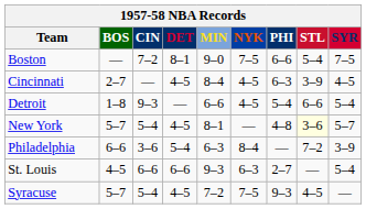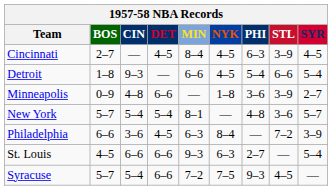- row: Boston | — | 7–2 | 8–1 | 9–0 | 7–5 | 6–6 | 5–4 | 7–5
+ row: Minneapolis | 0–9 | 4–8 | 6–6 | — | 1–8 | 3–6 | 3–9 | 2–7
New York | DET: 4–5 -> 5–4
New York | STL: lightyellow background -> no background
Philadelphia | DET: 5–4 -> 4–5
Syracuse | DET: 4–5 -> 6–6
